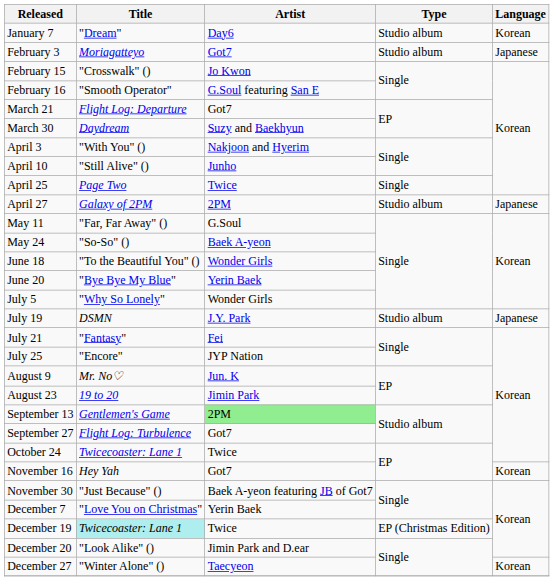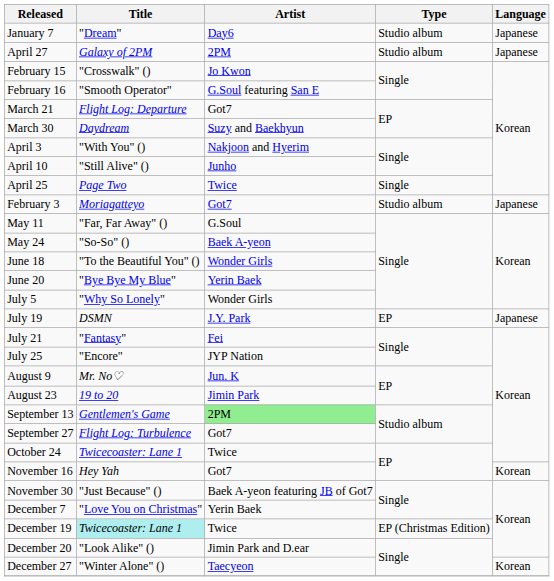January 7 | Language: Korean -> Japanese
rows swapped: February 3 <-> April 27
July 19 | Type: Studio album -> EP
